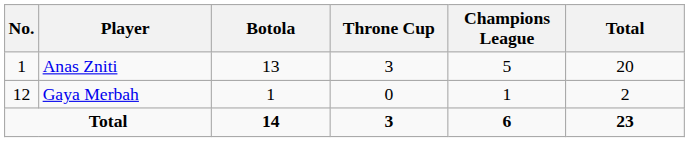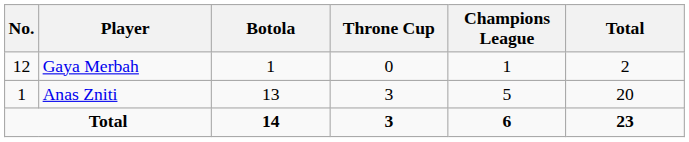rows swapped: Anas Zniti <-> Gaya Merbah
